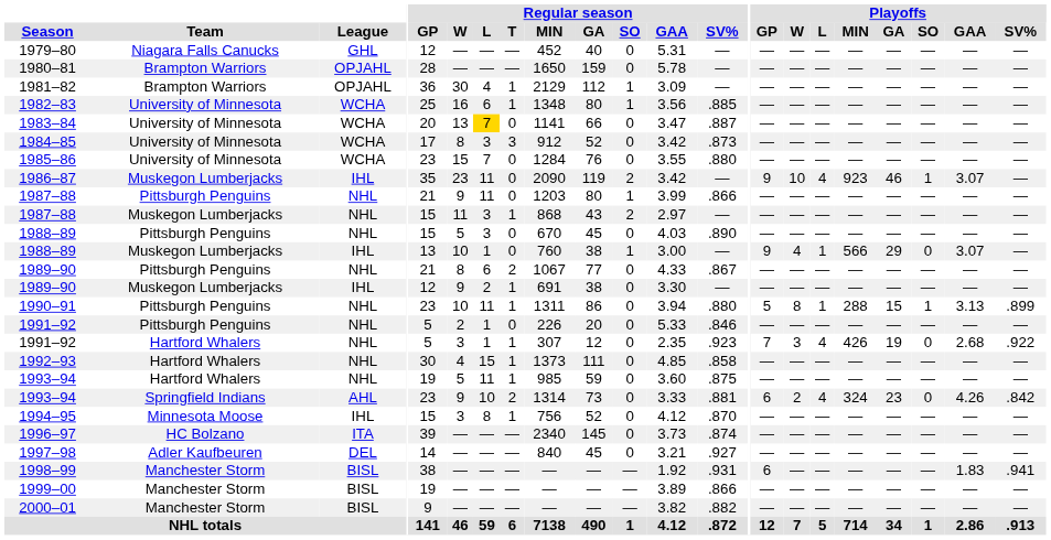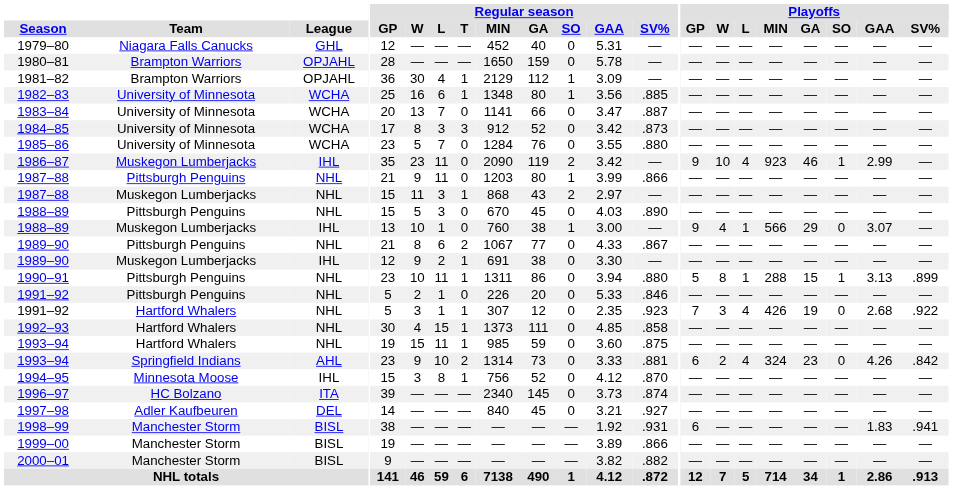1983–84 | Regular season / L: gold background -> no background
1985–86 | Regular season / W: 15 -> 5
1986–87 | Playoffs / GAA: 3.07 -> 2.99
1993–94 / Hartford Whalers | Regular season / W: 5 -> 15
